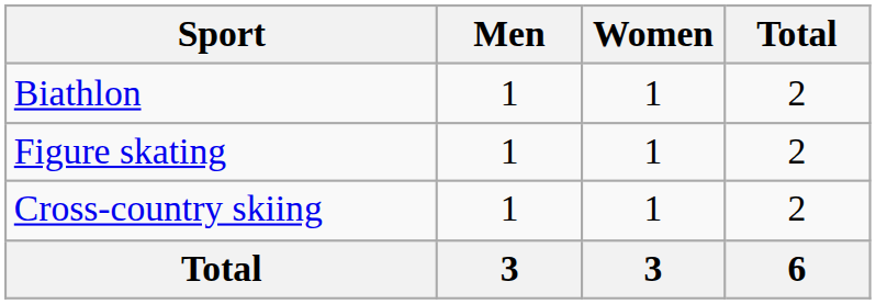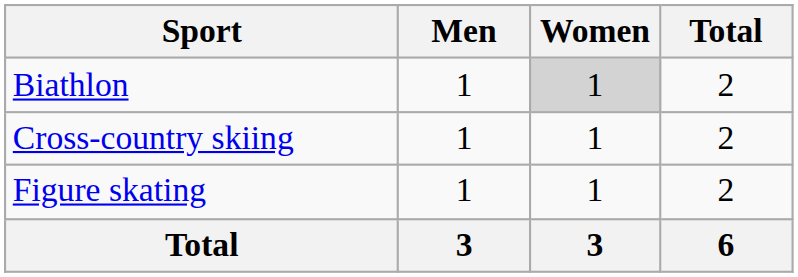Biathlon | Women: no background -> lightgrey background
rows swapped: Cross-country skiing <-> Figure skating
